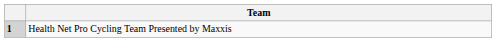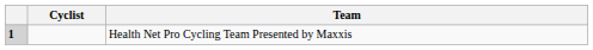+ column: Cyclist
